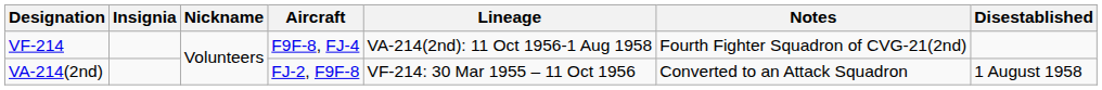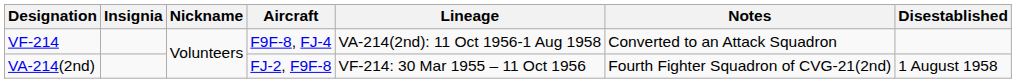VF-214 | Notes: Fourth Fighter Squadron of CVG-21(2nd) -> Converted to an Attack Squadron
VA-214(2nd) | Notes: Converted to an Attack Squadron -> Fourth Fighter Squadron of CVG-21(2nd)
